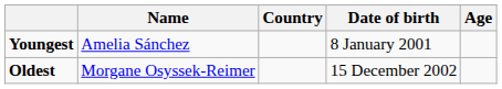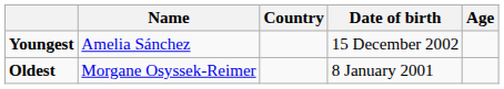Youngest | Date of birth: 8 January 2001 -> 15 December 2002
Oldest | Date of birth: 15 December 2002 -> 8 January 2001
